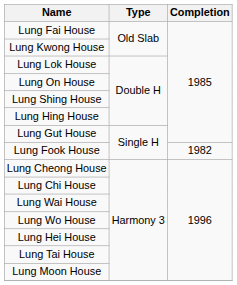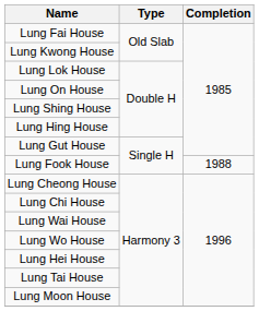Lung Fook House | Completion: 1982 -> 1988
